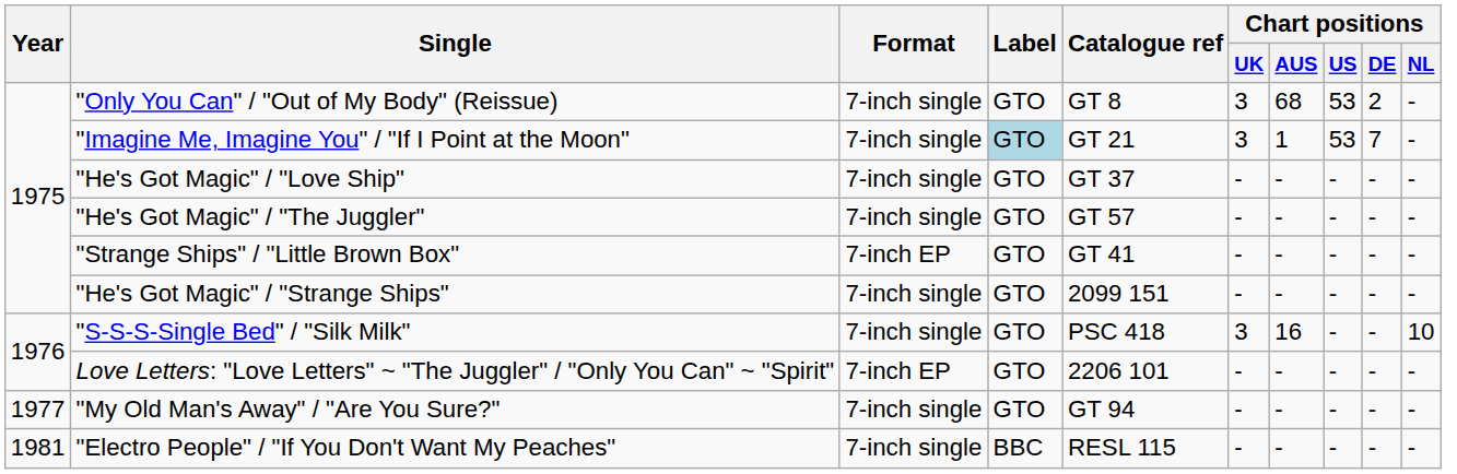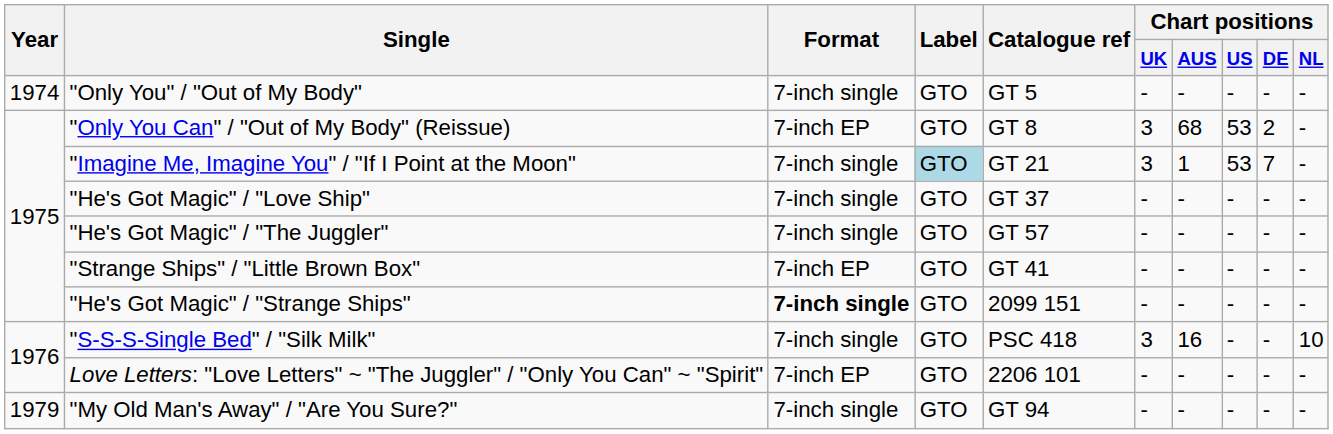+ row: 1974 | "Only You" / "Out of My Body" | 7-inch single | GTO | GT 5 | - | - | - | - | -
"Only You Can" / "Out of My Body" (Reissue) | Format: 7-inch single -> 7-inch EP
"He's Got Magic" / "Strange Ships" | Format: normal -> bold
"My Old Man's Away" / "Are You Sure?" | Year: 1977 -> 1979
- row: 1981 | "Electro People" / "If You Don't Want My Peaches" | 7-inch single | BBC | RESL 115 | - | - | - | - | -
